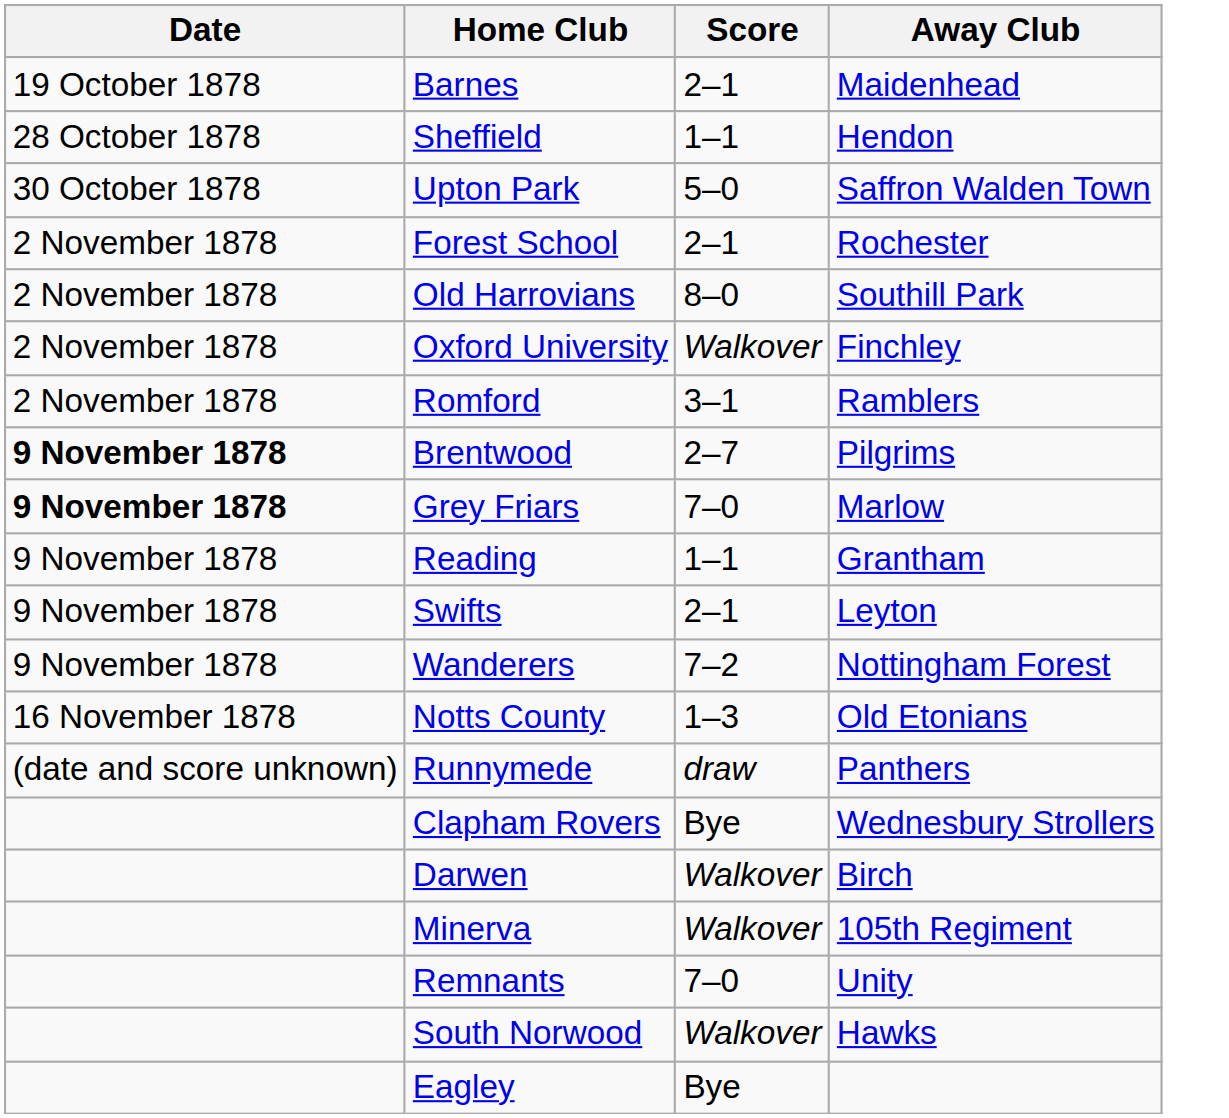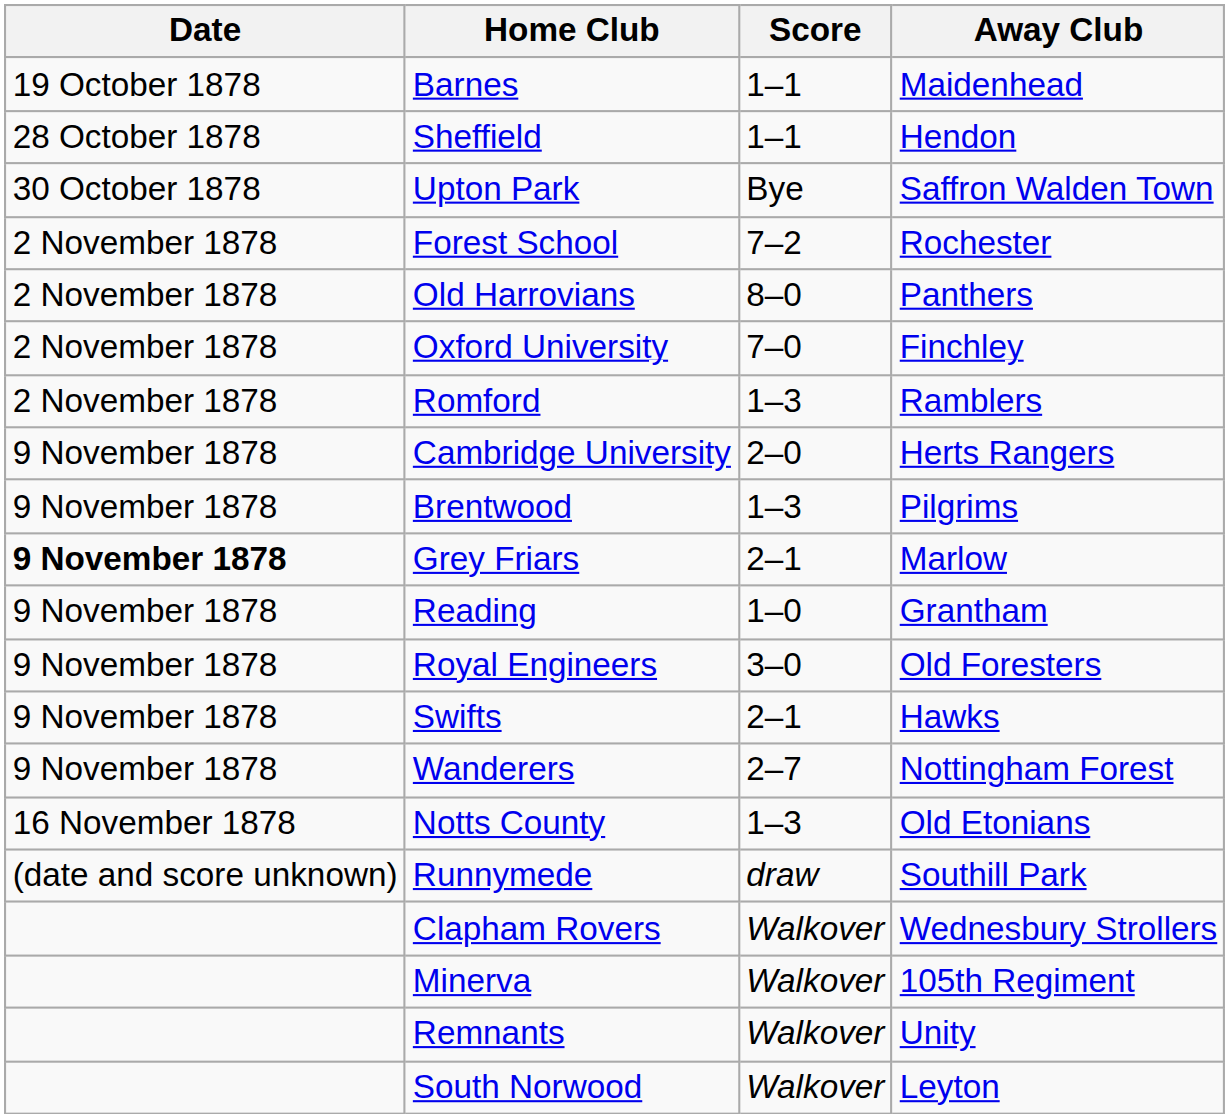Barnes | Score: 2–1 -> 1–1
Upton Park | Score: 5–0 -> Bye
Forest School | Score: 2–1 -> 7–2
Old Harrovians | Away Club: Southill Park -> Panthers
Oxford University | Score: Walkover -> 7–0
Romford | Score: 3–1 -> 1–3
+ row: 9 November 1878 | Cambridge University | 2–0 | Herts Rangers
Brentwood | Date: bold -> normal
Brentwood | Score: 2–7 -> 1–3
Grey Friars | Score: 7–0 -> 2–1
Reading | Score: 1–1 -> 1–0
+ row: 9 November 1878 | Royal Engineers | 3–0 | Old Foresters
Swifts | Away Club: Leyton -> Hawks
Wanderers | Score: 7–2 -> 2–7
Runnymede | Away Club: Panthers -> Southill Park
Clapham Rovers | Score: Bye -> Walkover
- row: Darwen | Walkover | Birch
Remnants | Score: 7–0 -> Walkover
South Norwood | Away Club: Hawks -> Leyton
- row: Eagley | Bye
